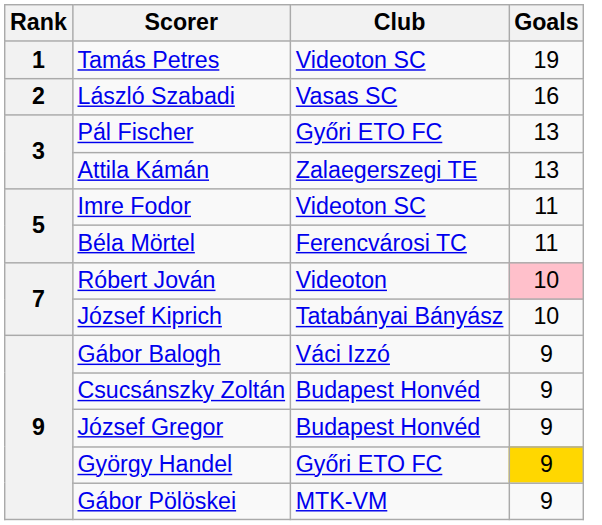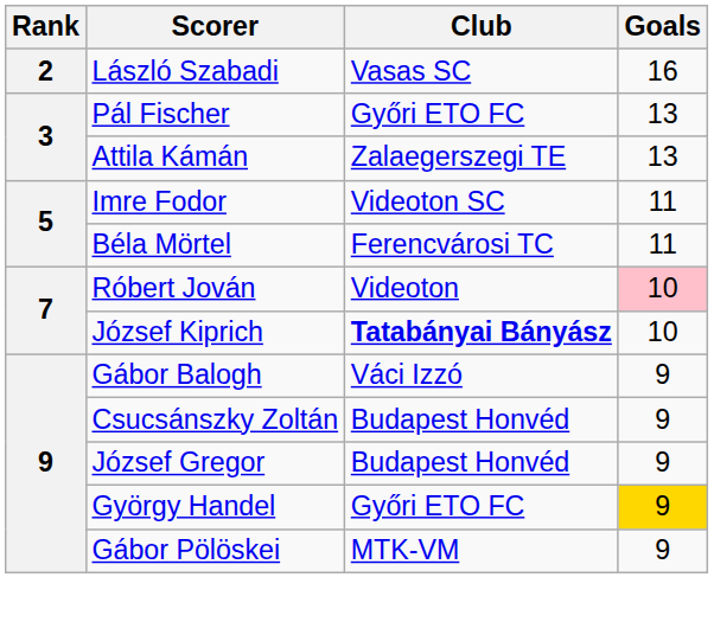- row: 1 | Tamás Petres | Videoton SC | 19
József Kiprich | Club: normal -> bold
